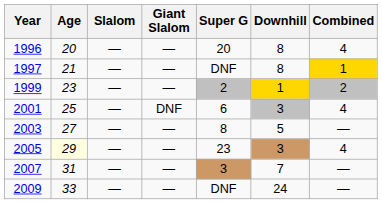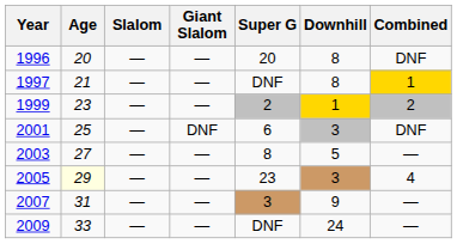1996 | Combined: 4 -> DNF
2001 | Combined: 4 -> DNF
2007 | Downhill: 7 -> 9
